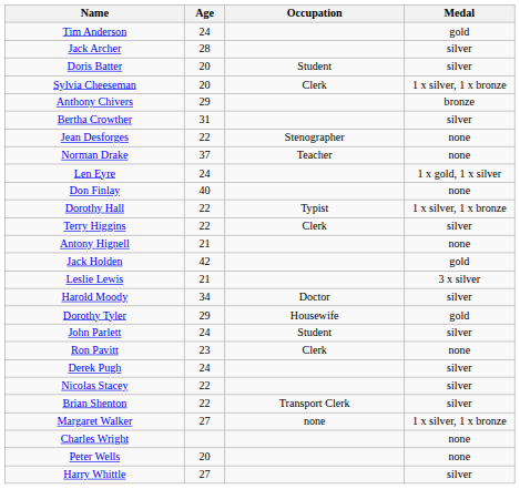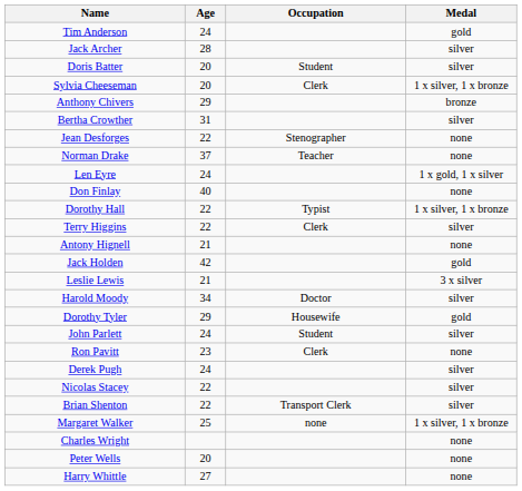Margaret Walker | Age: 27 -> 25
Harry Whittle | Medal: silver -> none
